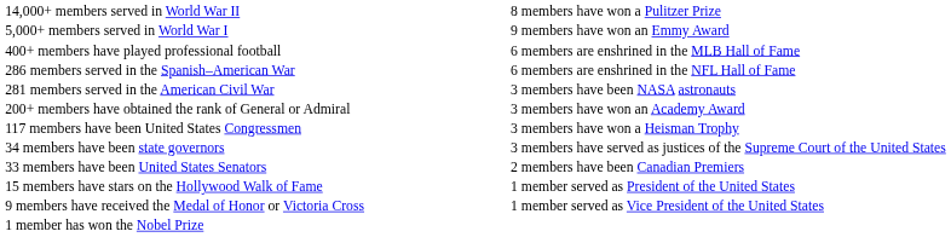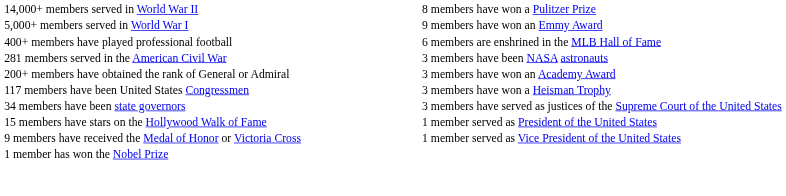- row: 286 members served in the Spanish–American War | 6 members are enshrined in the NFL Hall of Fame
- row: 33 members have been United States Senators | 2 members have been Canadian Premiers
